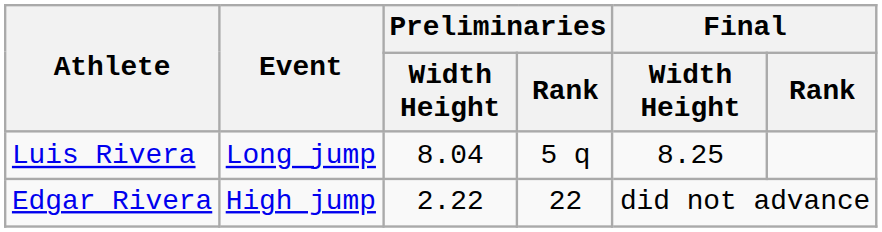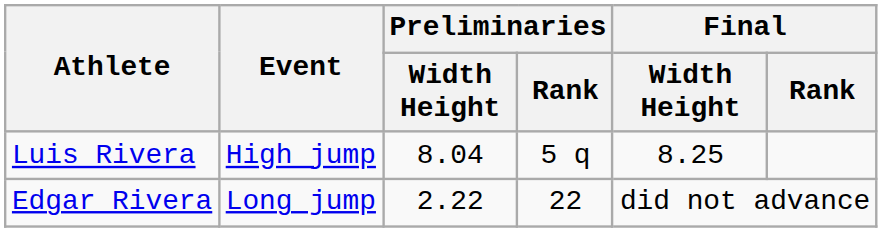Luis Rivera | Event: Long jump -> High jump
Edgar Rivera | Event: High jump -> Long jump
